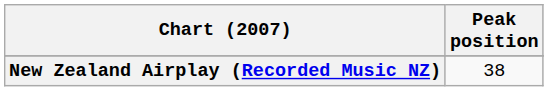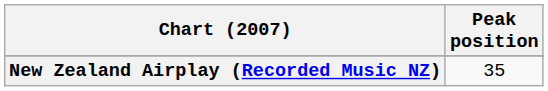New Zealand Airplay (Recorded Music NZ) | Peak position: 38 -> 35
